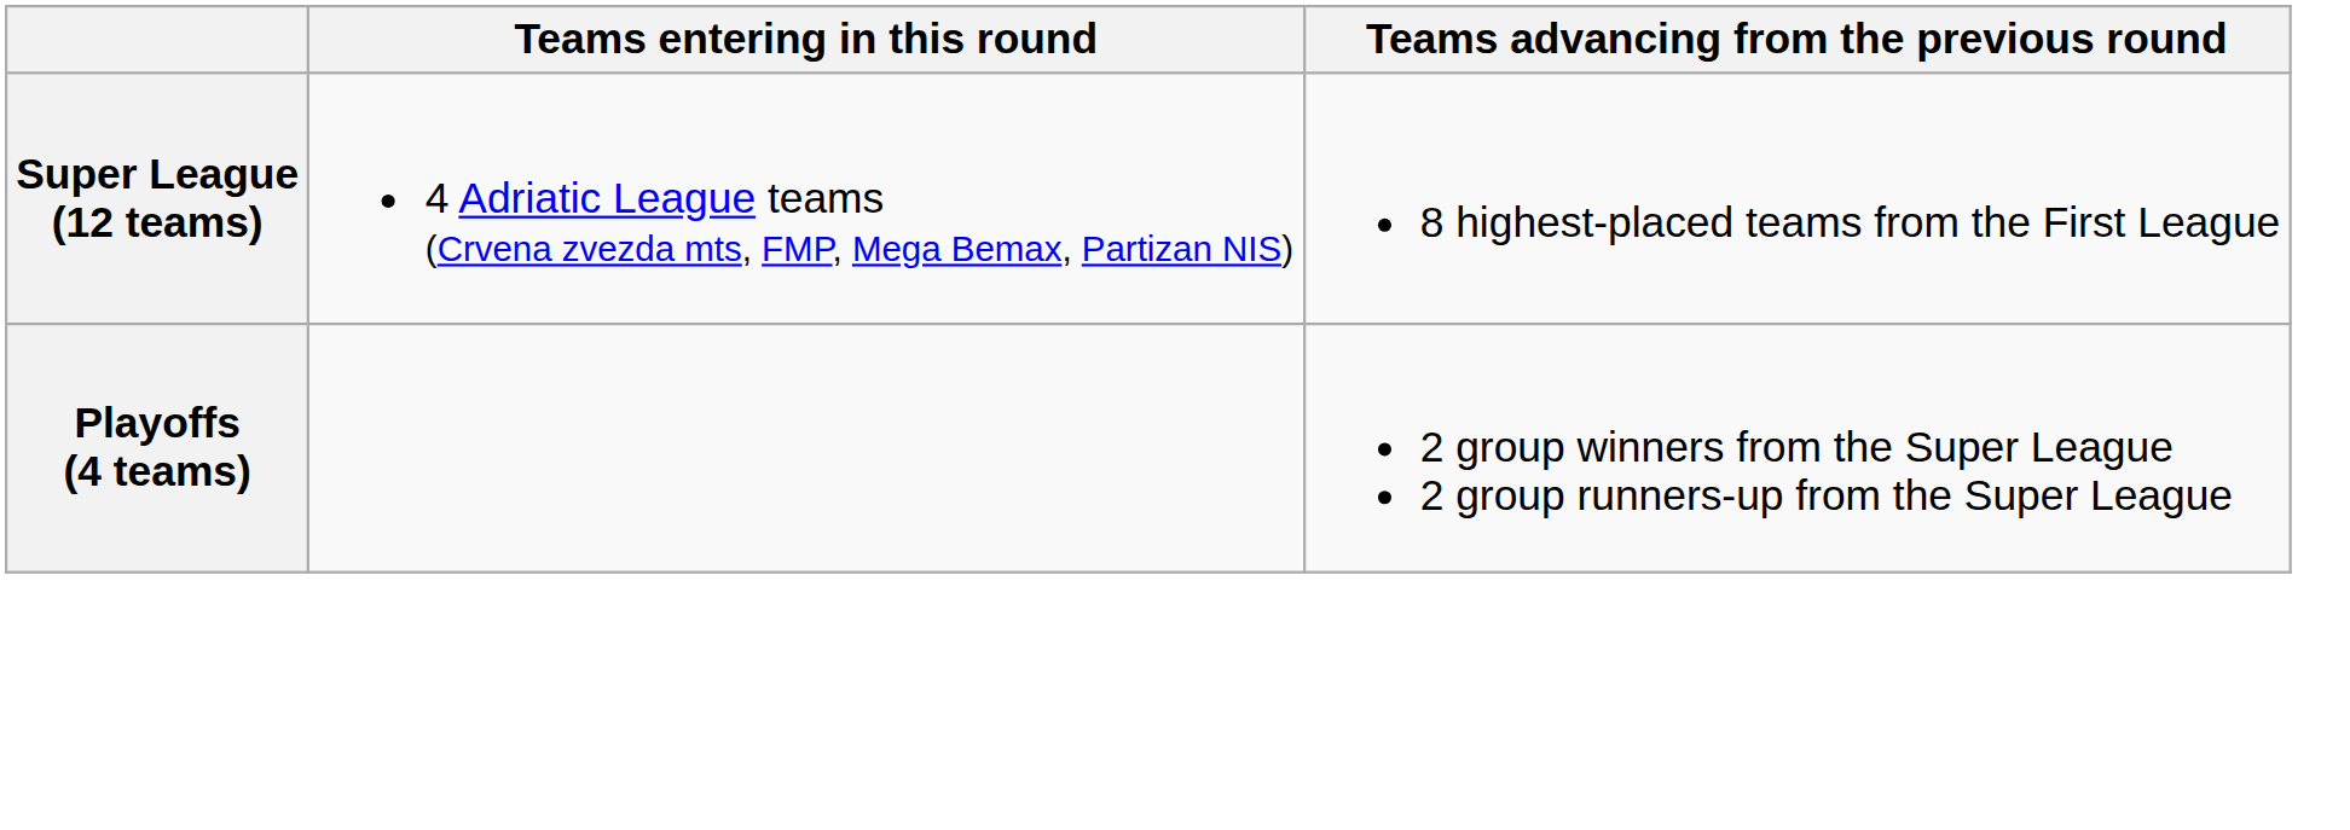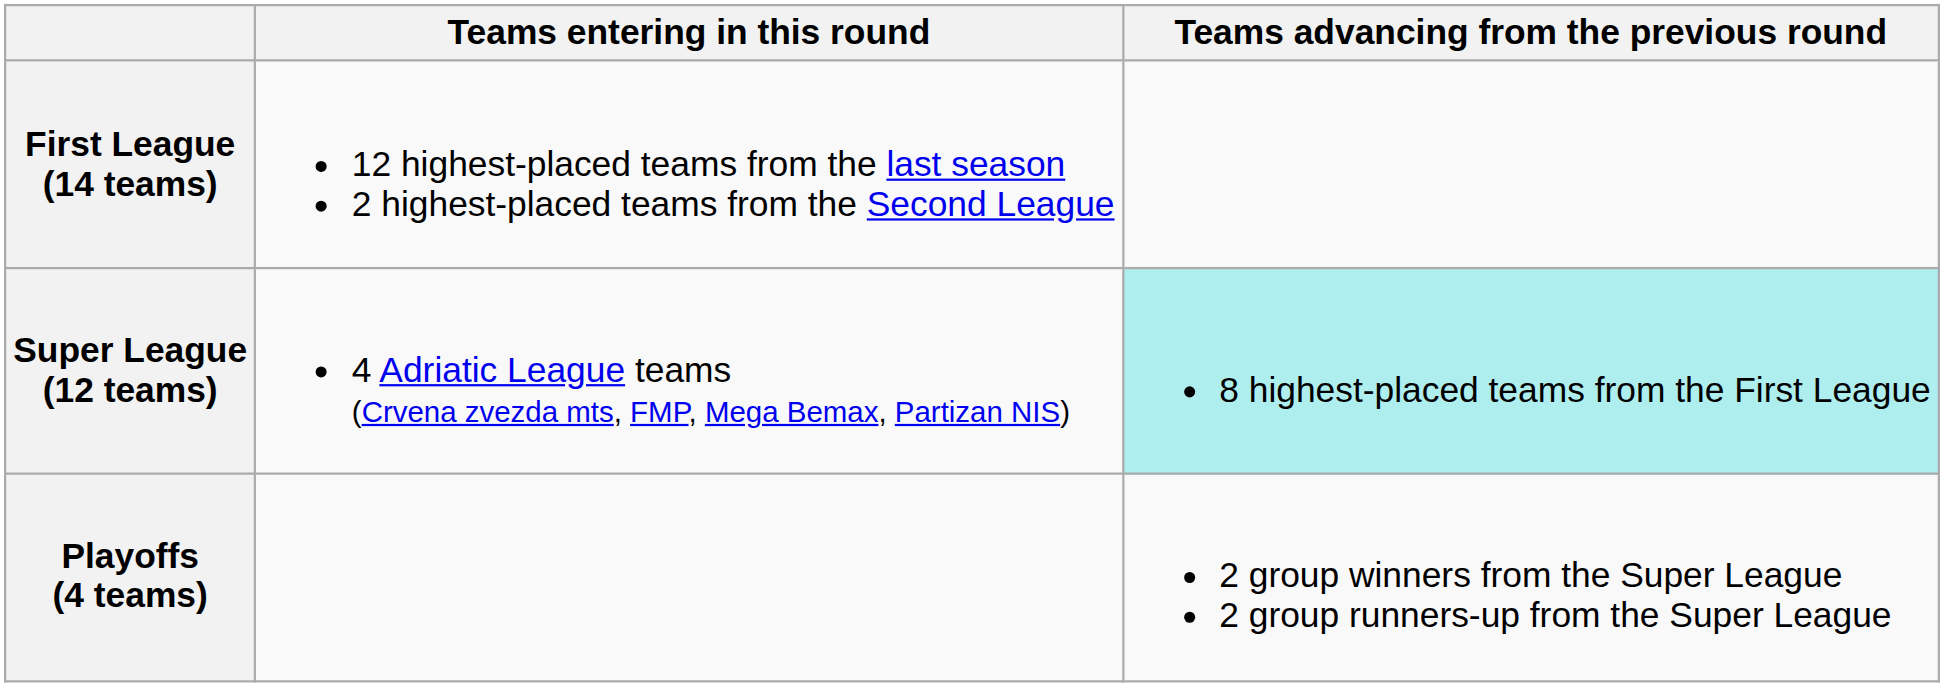+ row: First League (14 teams) | 12 highest-placed teams from the last season 2 highest-placed teams from the Second League
Super League (12 teams) | Teams advancing from the previous round: no background -> paleturquoise background
